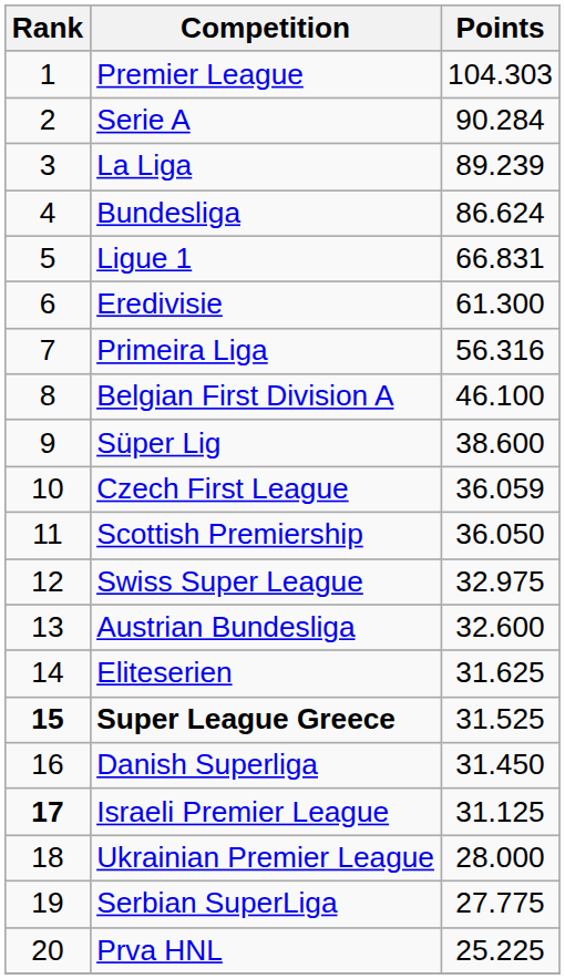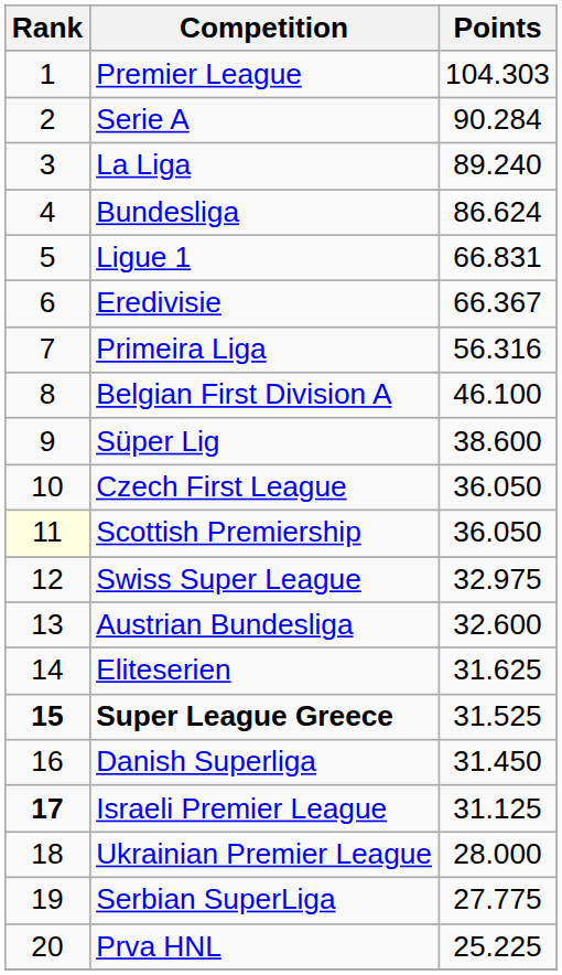La Liga | Points: 89.239 -> 89.240
Eredivisie | Points: 61.300 -> 66.367
Czech First League | Points: 36.059 -> 36.050
Scottish Premiership | Rank: no background -> lightyellow background
